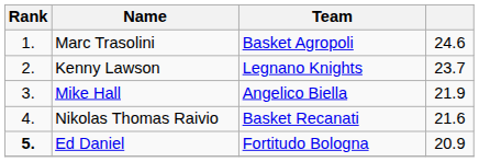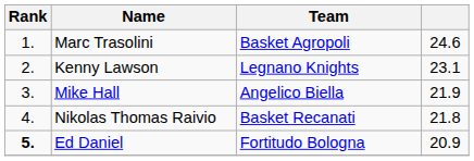Kenny Lawson | column 4: 23.7 -> 23.1
Nikolas Thomas Raivio | column 4: 21.6 -> 21.8
